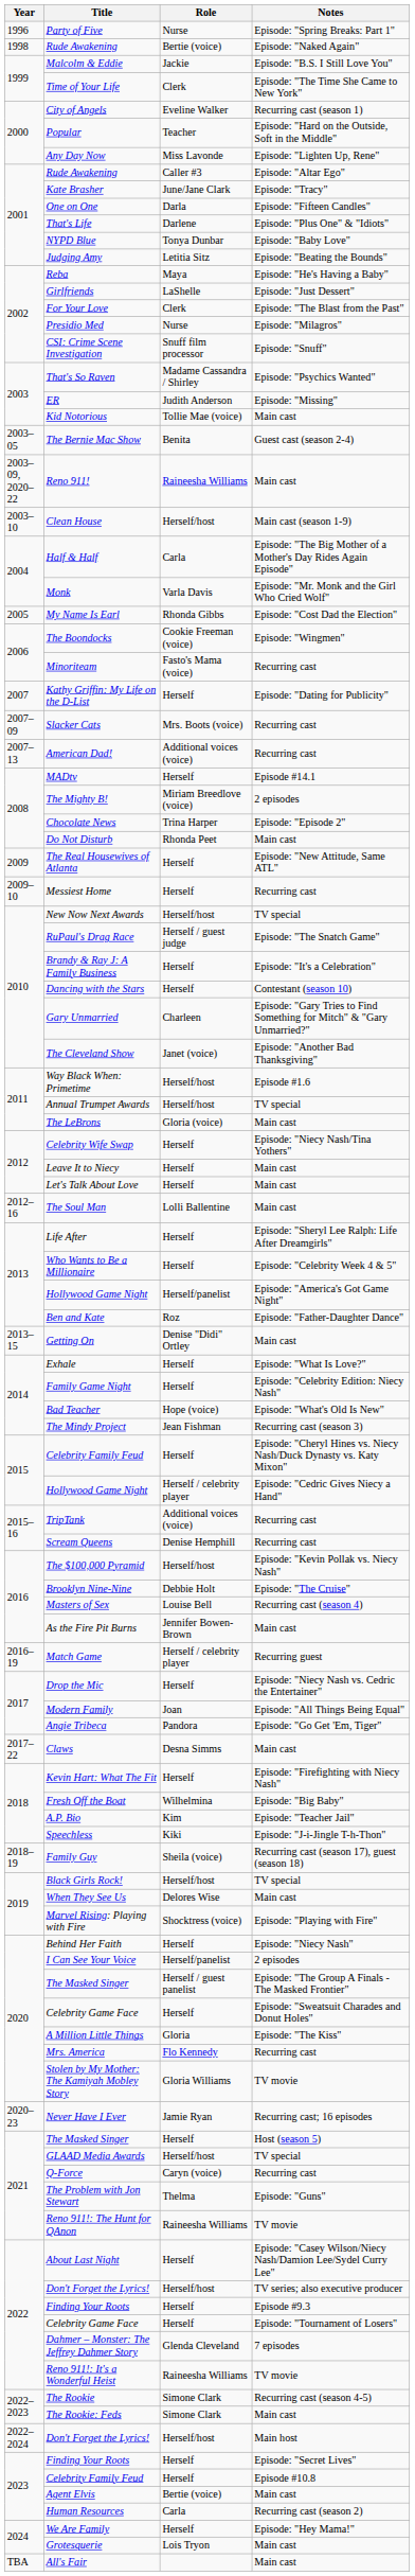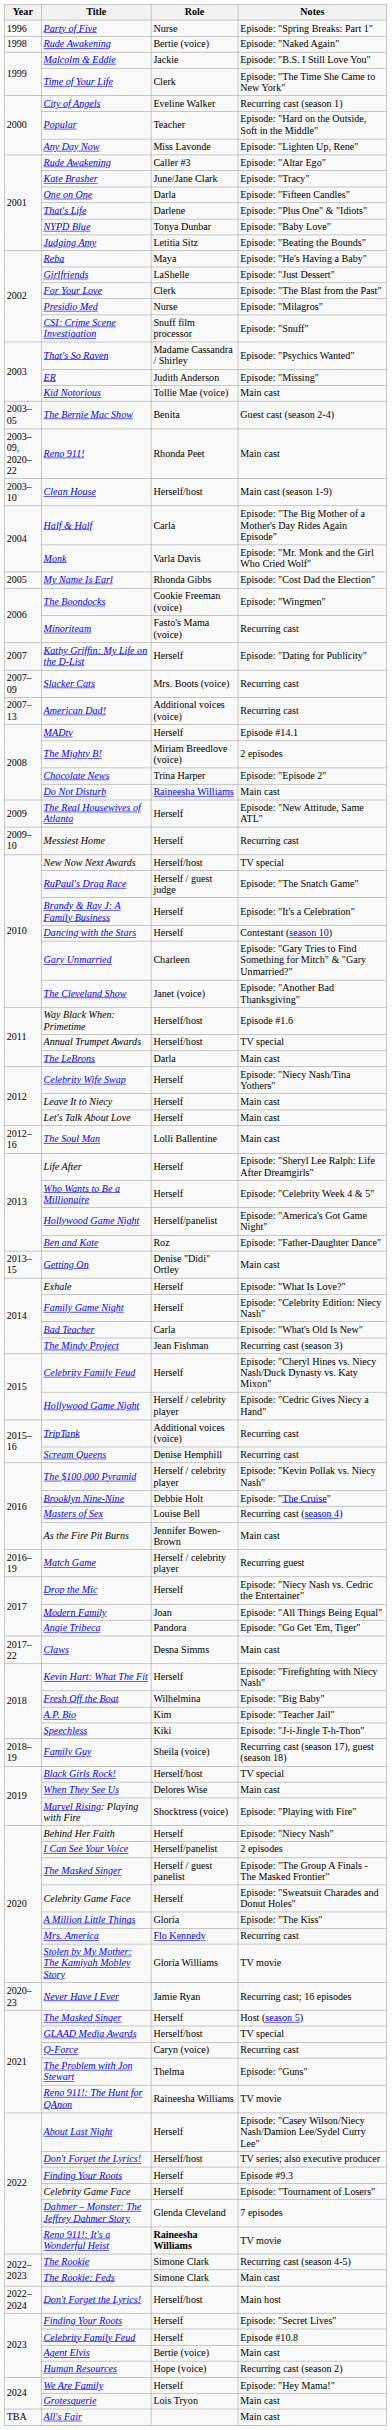Reno 911! | Role: Raineesha Williams -> Rhonda Peet
Do Not Disturb | Role: Rhonda Peet -> Raineesha Williams
The LeBrons | Role: Gloria (voice) -> Darla
Bad Teacher | Role: Hope (voice) -> Carla
The $100,000 Pyramid | Role: Herself/host -> Herself / celebrity player
Reno 911!: It's a Wonderful Heist | Role: normal -> bold
Human Resources | Role: Carla -> Hope (voice)
